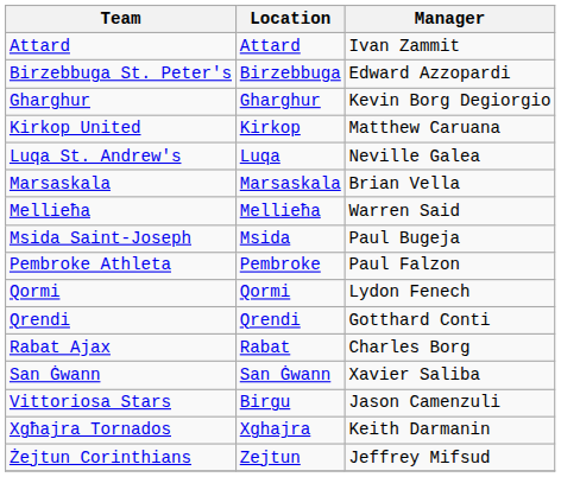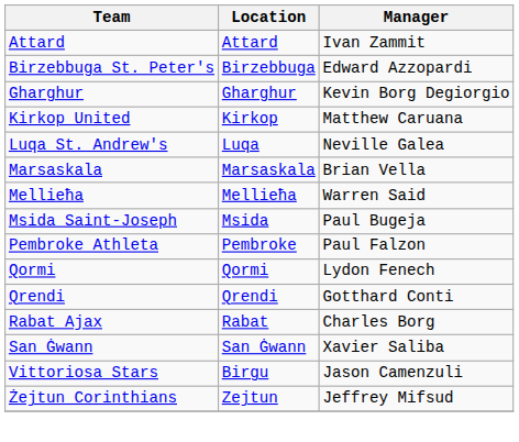- row: Xgħajra Tornados | Xghajra | Keith Darmanin
